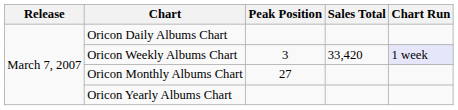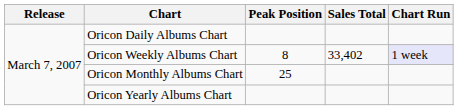Oricon Weekly Albums Chart | Peak Position: 3 -> 8
Oricon Weekly Albums Chart | Sales Total: 33,420 -> 33,402
Oricon Monthly Albums Chart | Peak Position: 27 -> 25
